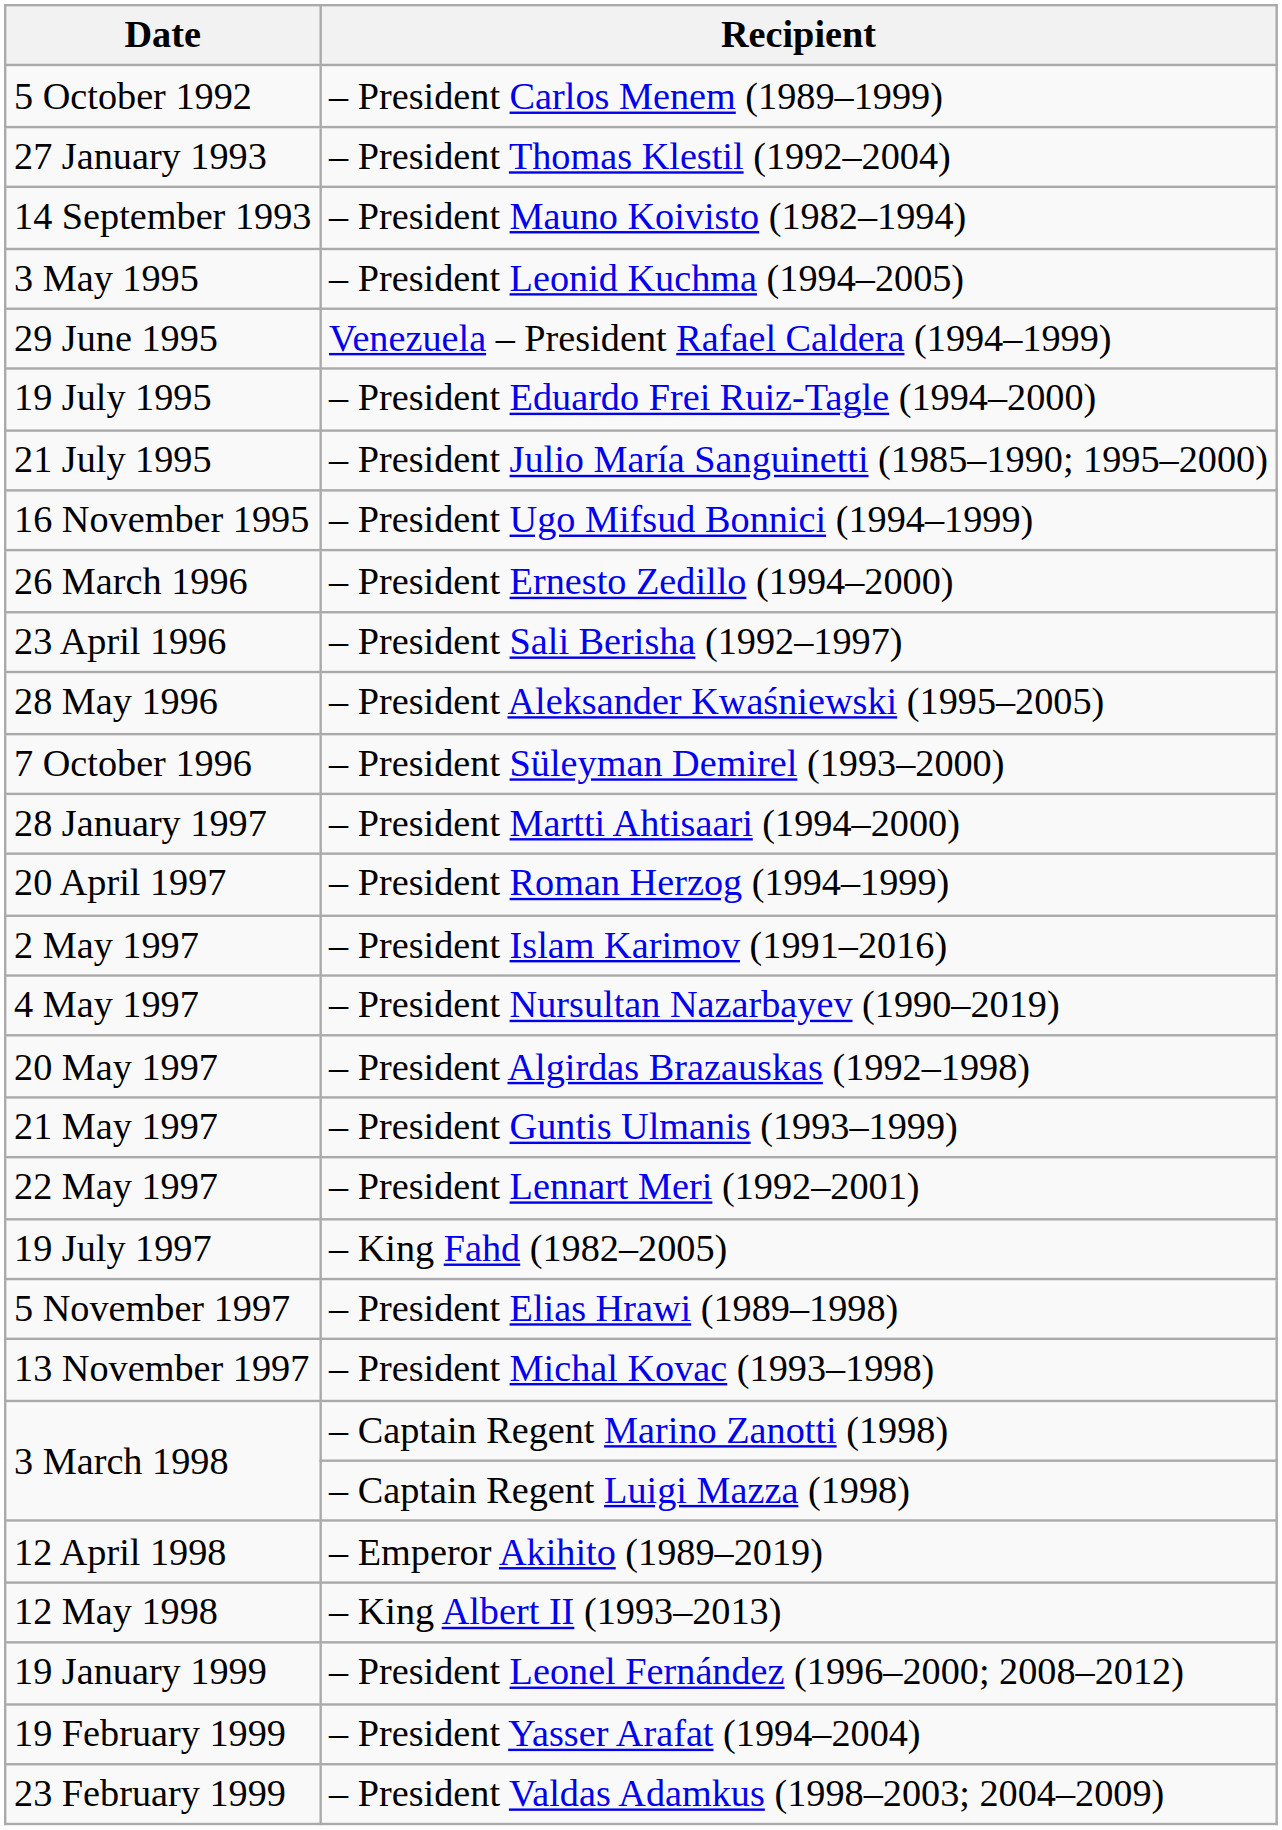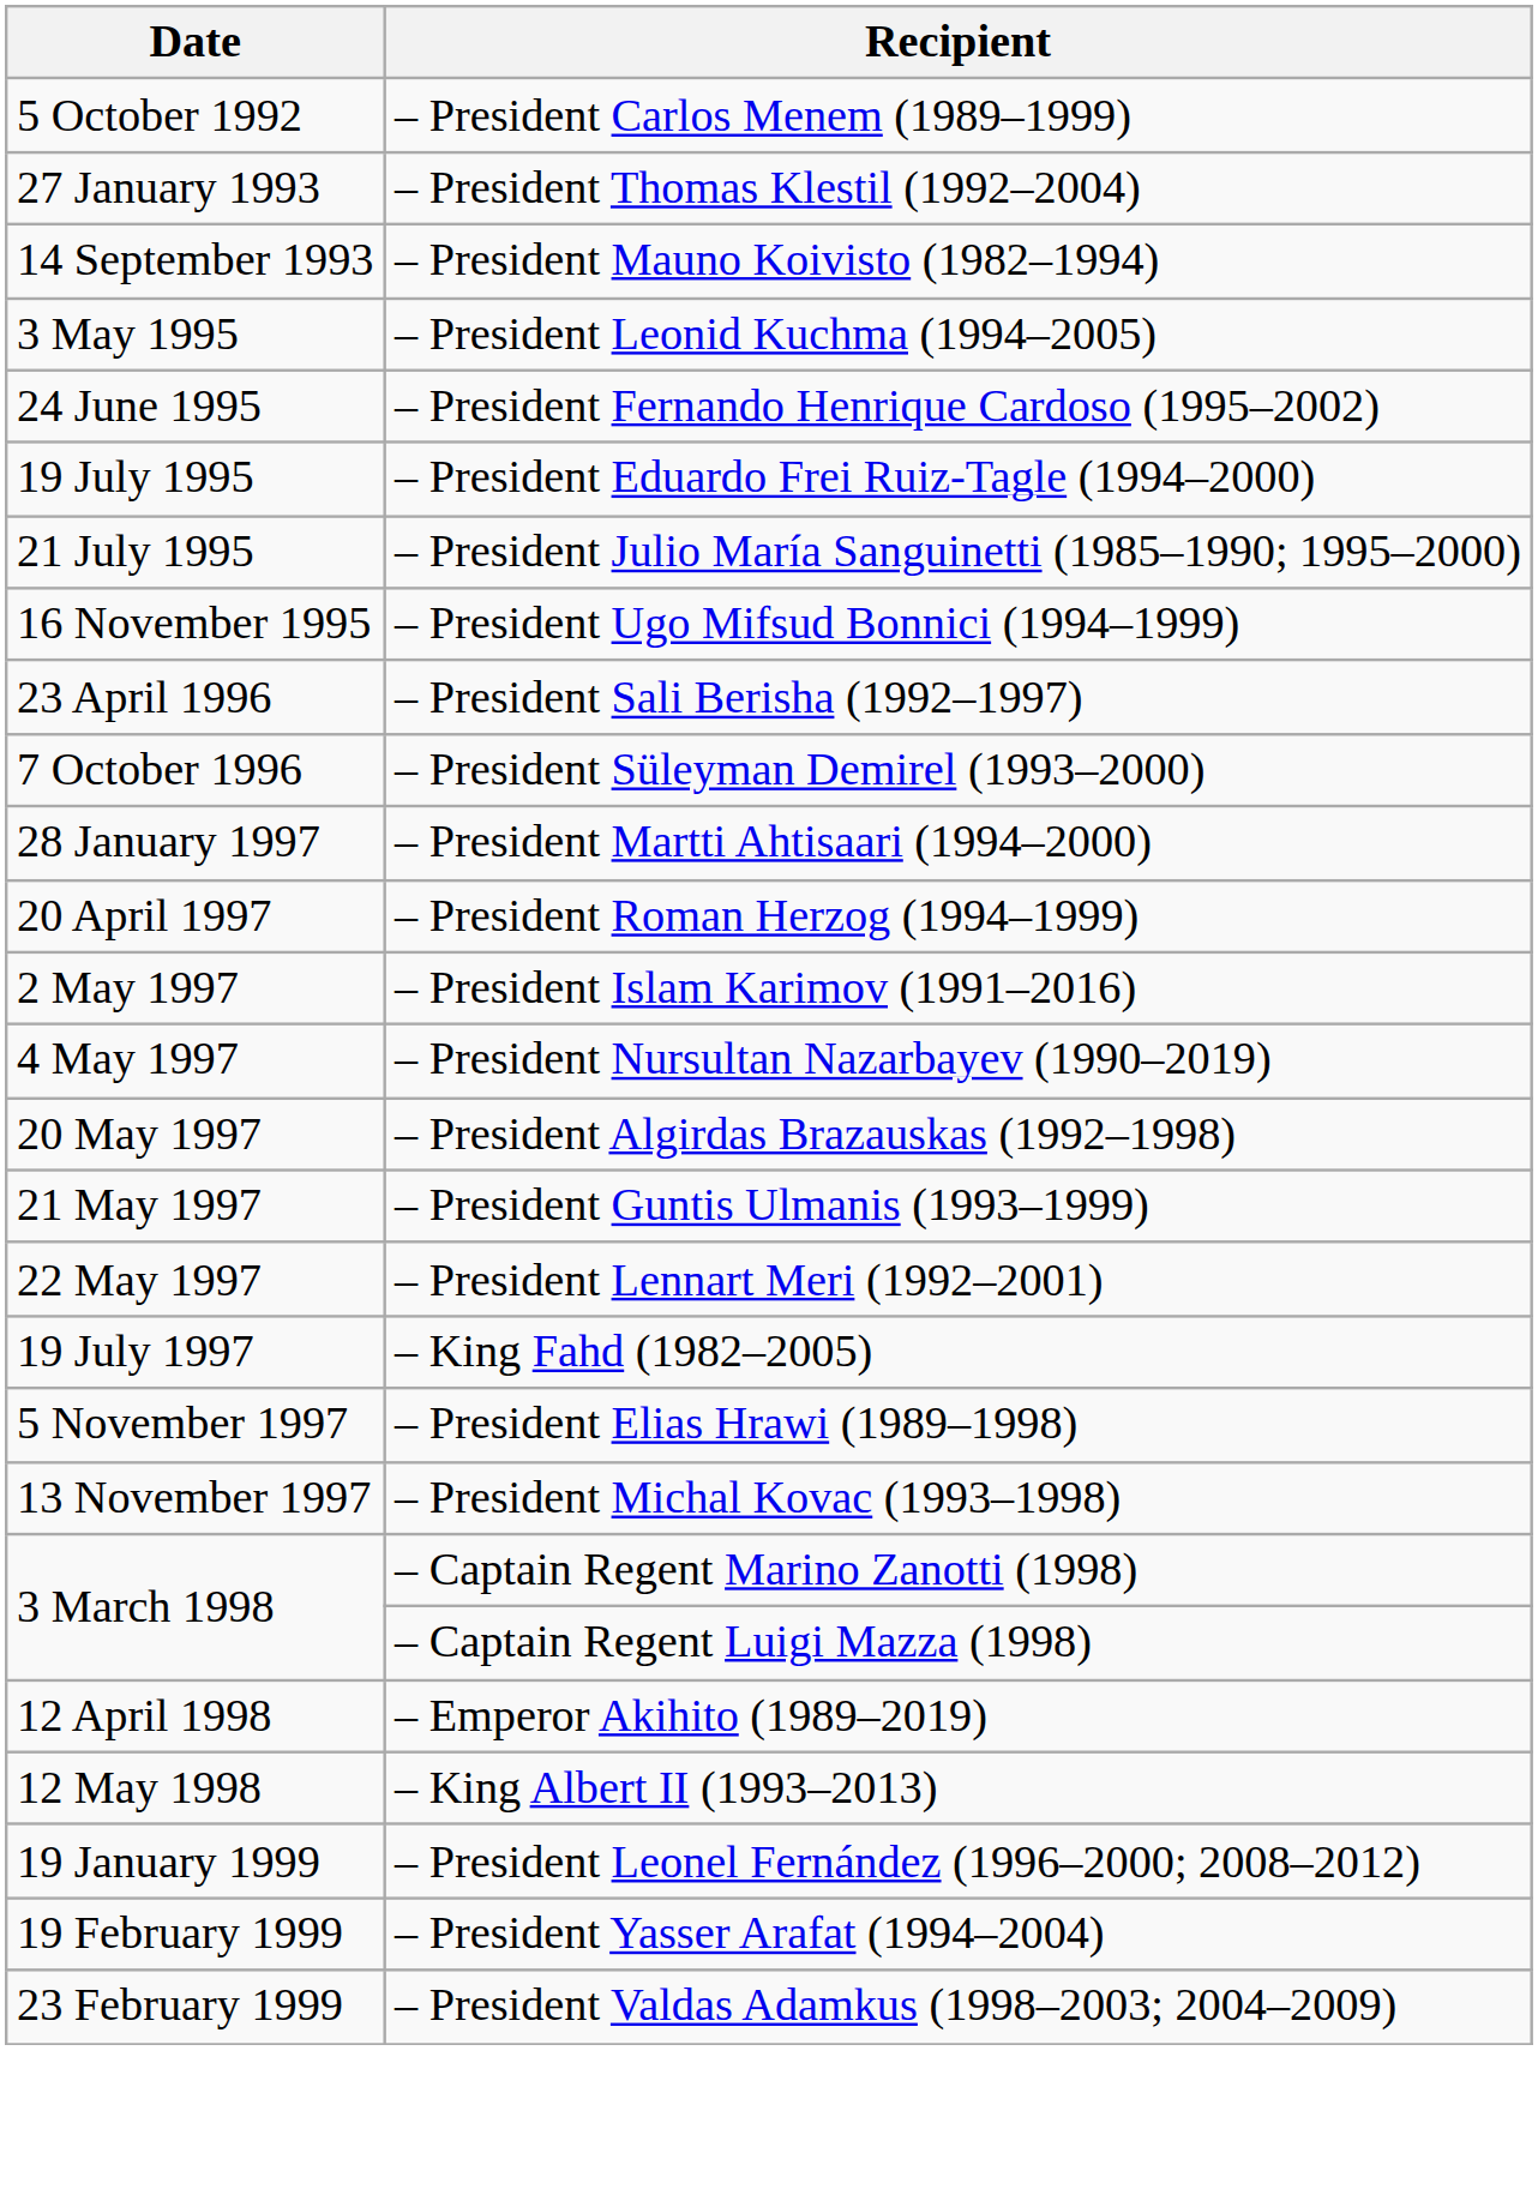+ row: 24 June 1995 | – President Fernando Henrique Cardoso (1995–2002)
- row: 29 June 1995 | Venezuela – President Rafael Caldera (1994–1999)
- row: 26 March 1996 | – President Ernesto Zedillo (1994–2000)
- row: 28 May 1996 | – President Aleksander Kwaśniewski (1995–2005)
